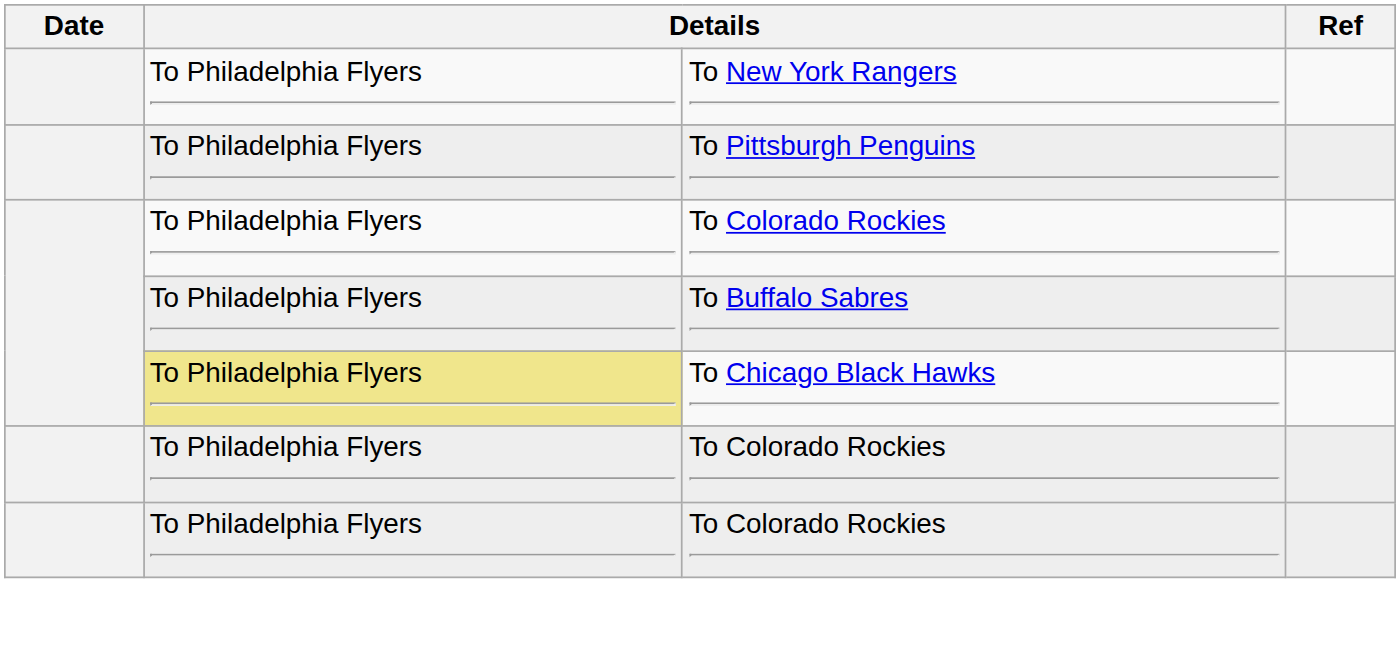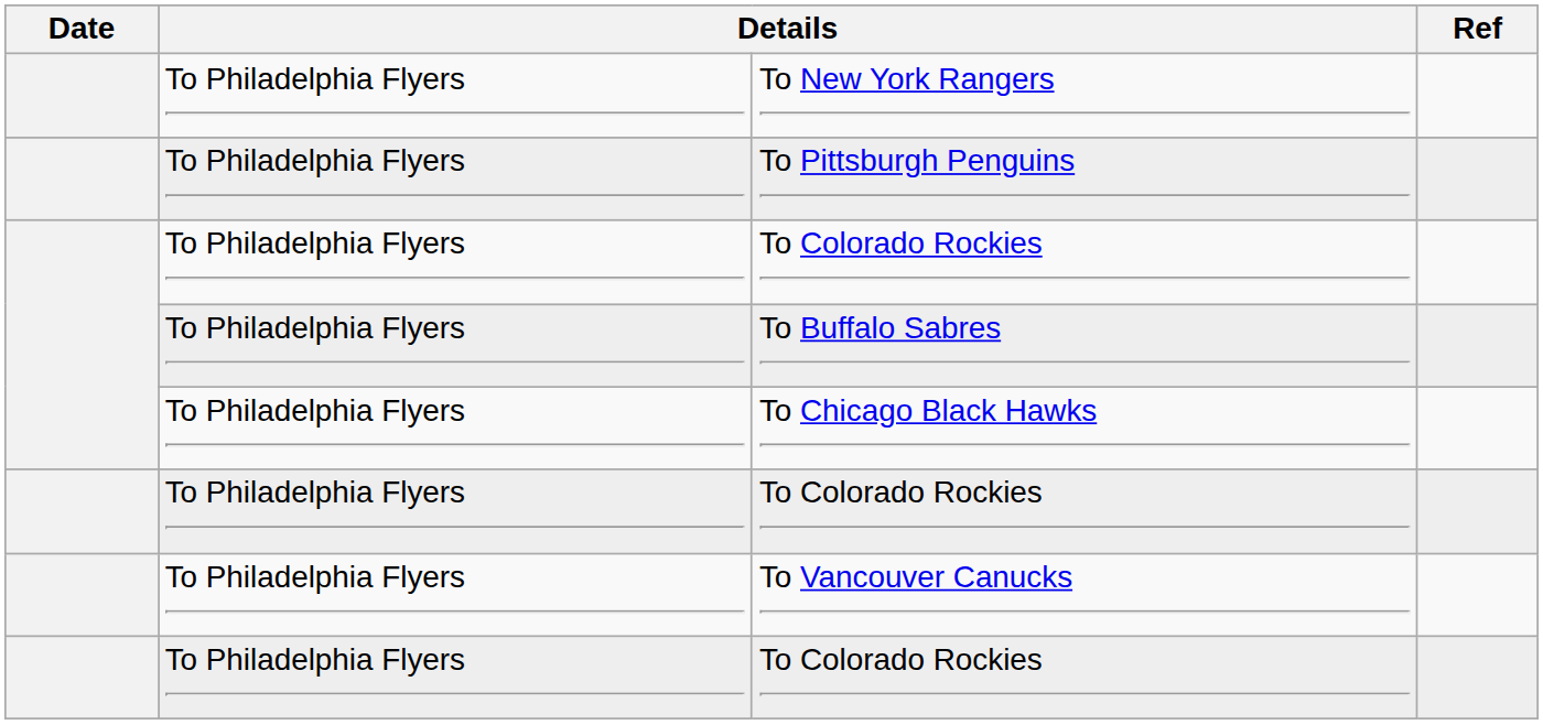To Chicago Black Hawks | column 2: khaki background -> no background
+ row: To Philadelphia Flyers | To Vancouver Canucks
